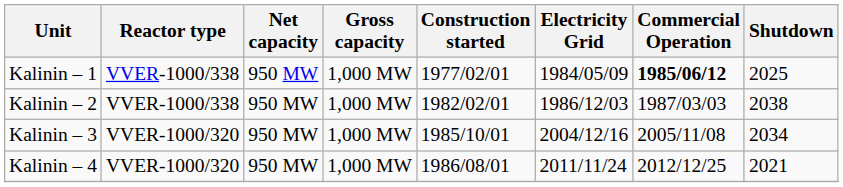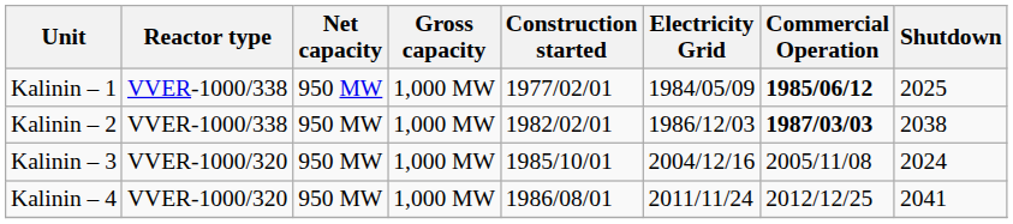Kalinin – 2 | Commercial Operation: normal -> bold
Kalinin – 3 | Shutdown: 2034 -> 2024
Kalinin – 4 | Shutdown: 2021 -> 2041
